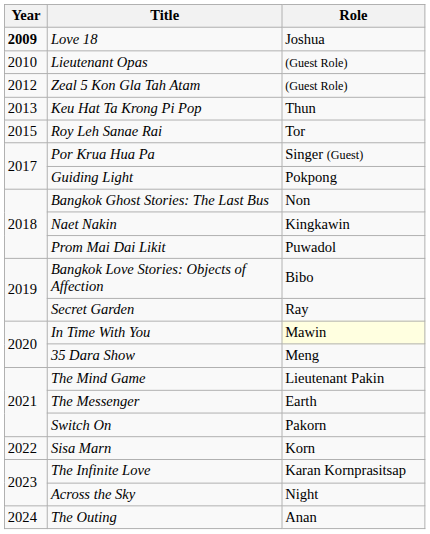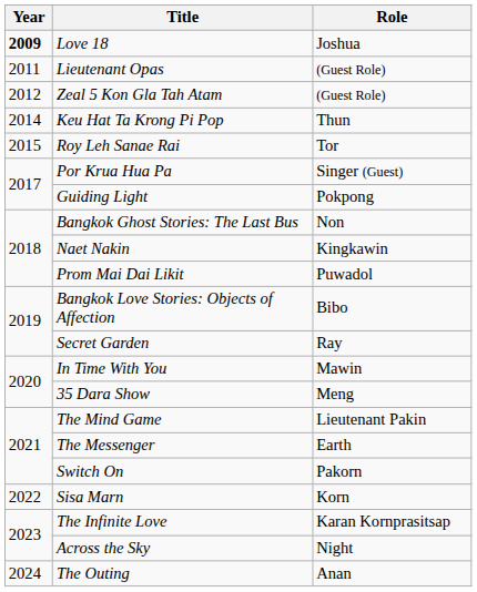Lieutenant Opas | Year: 2010 -> 2011
Keu Hat Ta Krong Pi Pop | Year: 2013 -> 2014
In Time With You | Role: lightyellow background -> no background
